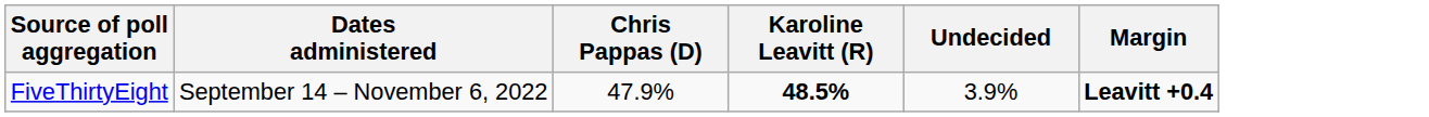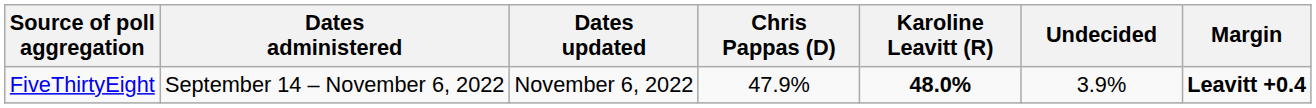+ column: Dates updated | November 6, 2022
FiveThirtyEight | Karoline Leavitt (R): 48.5% -> 48.0%
